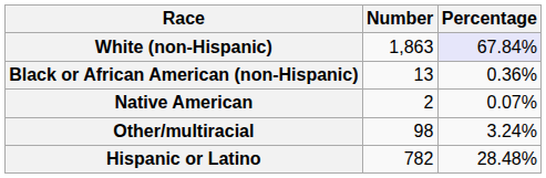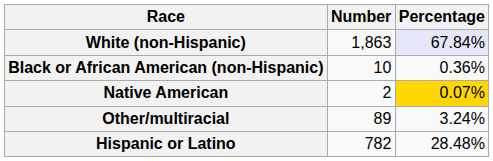Black or African American (non-Hispanic) | Number: 13 -> 10
Native American | Percentage: no background -> gold background
Other/multiracial | Number: 98 -> 89
